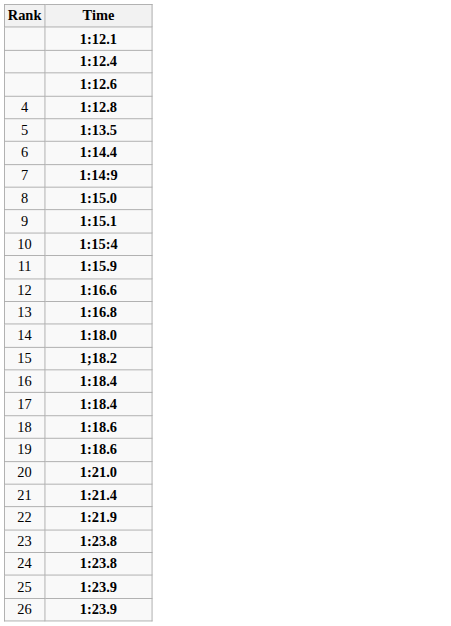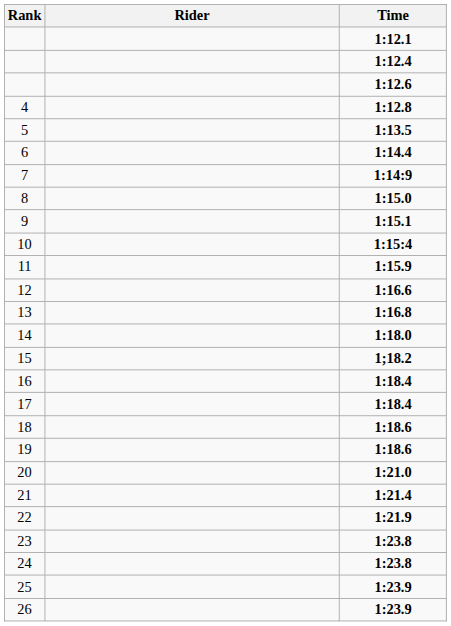+ column: Rider
